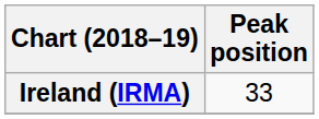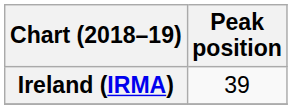Ireland (IRMA) | Peak position: 33 -> 39
